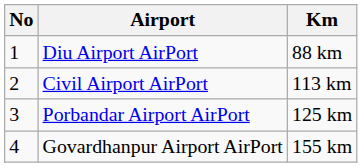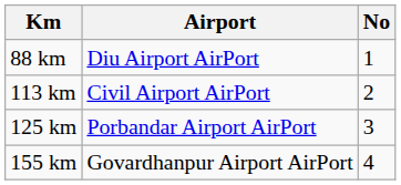columns swapped: No <-> Km
